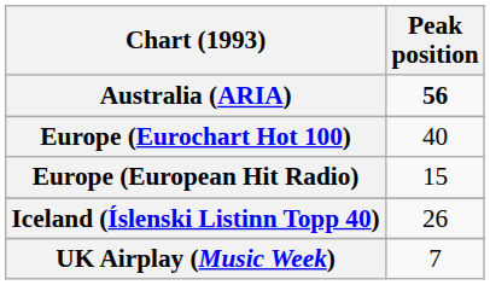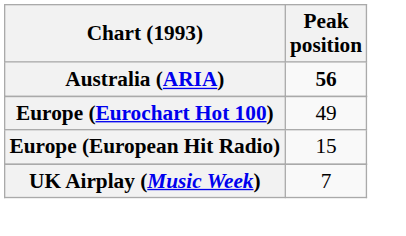Europe (Eurochart Hot 100) | Peak position: 40 -> 49
- row: Iceland (Íslenski Listinn Topp 40) | 26
